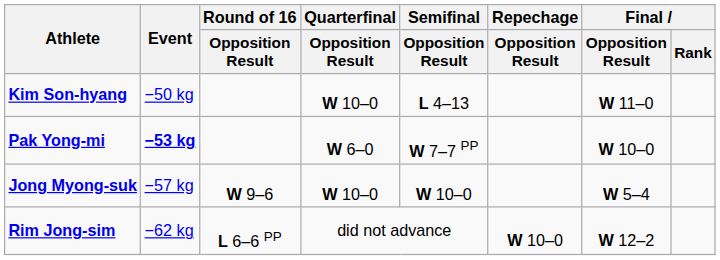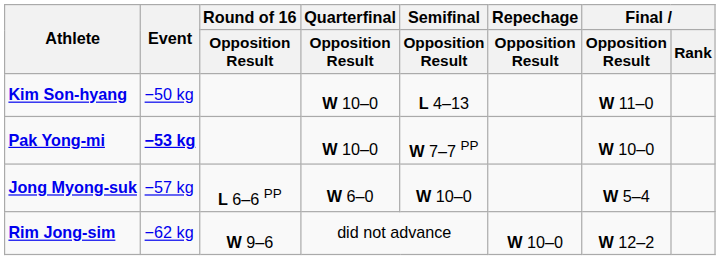Pak Yong-mi | Quarterfinal / Opposition Result: W 6–0 -> W 10–0
Jong Myong-suk | Round of 16 / Opposition Result: W 9–6 -> L 6–6 PP
Jong Myong-suk | Quarterfinal / Opposition Result: W 10–0 -> W 6–0
Rim Jong-sim | Round of 16 / Opposition Result: L 6–6 PP -> W 9–6
